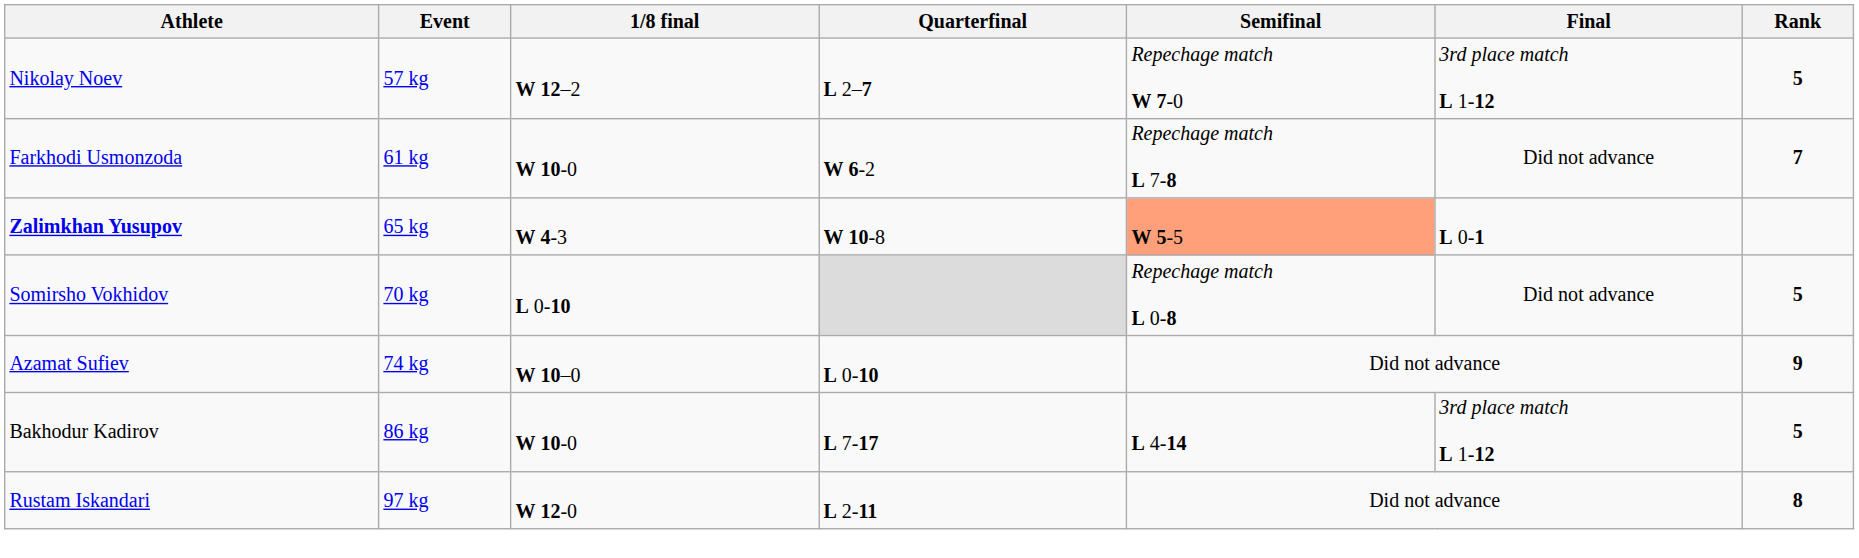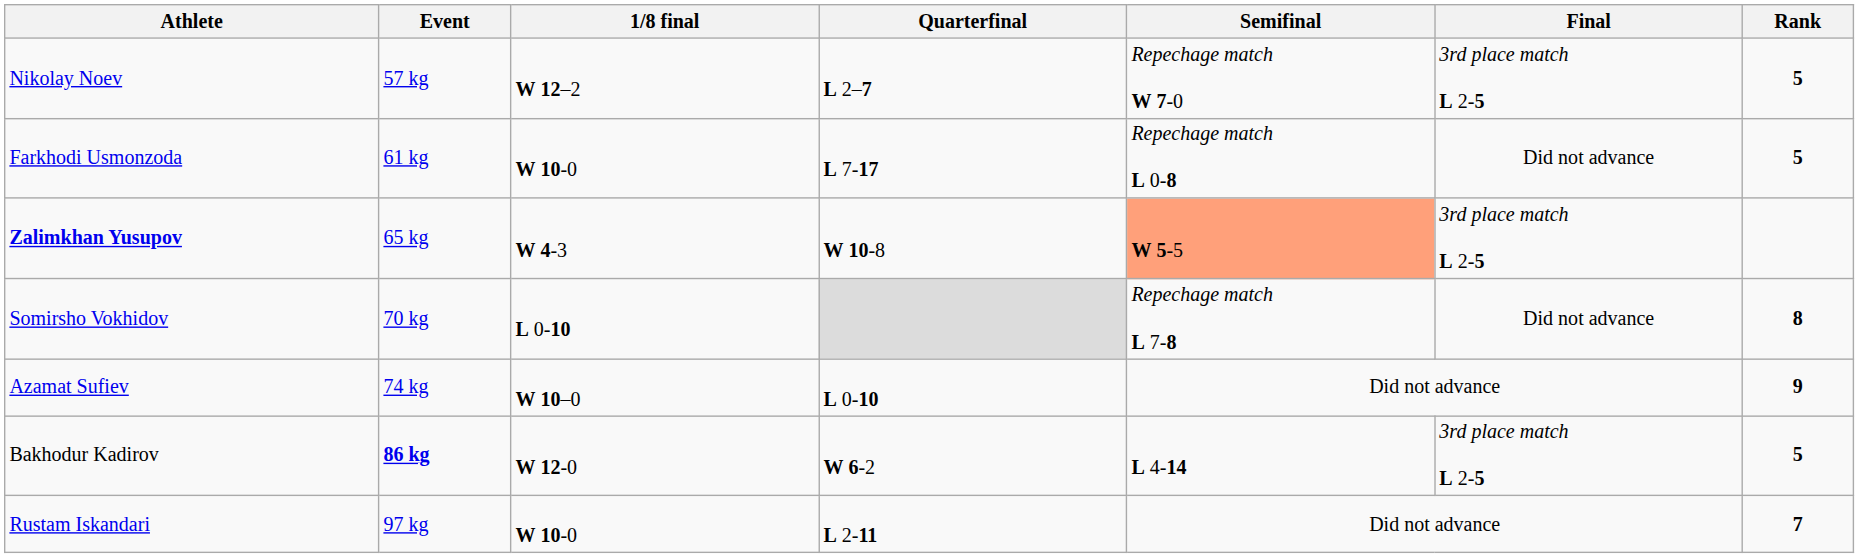Nikolay Noev | Final: 3rd place match L 1-12 -> 3rd place match L 2-5
Farkhodi Usmonzoda | Quarterfinal: W 6-2 -> L 7-17
Farkhodi Usmonzoda | Semifinal: Repechage match L 7-8 -> Repechage match L 0-8
Farkhodi Usmonzoda | Rank: 7 -> 5
Zalimkhan Yusupov | Final: L 0-1 -> 3rd place match L 2-5
Somirsho Vokhidov | Semifinal: Repechage match L 0-8 -> Repechage match L 7-8
Somirsho Vokhidov | Rank: 5 -> 8
Bakhodur Kadirov | Event: normal -> bold
Bakhodur Kadirov | 1/8 final: W 10-0 -> W 12-0
Bakhodur Kadirov | Quarterfinal: L 7-17 -> W 6-2
Bakhodur Kadirov | Final: 3rd place match L 1-12 -> 3rd place match L 2-5
Rustam Iskandari | 1/8 final: W 12-0 -> W 10-0
Rustam Iskandari | Rank: 8 -> 7
